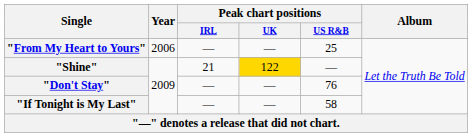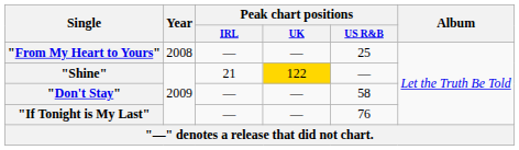"From My Heart to Yours" | Year: 2006 -> 2008
"Don't Stay" | Peak chart positions / US R&B: 76 -> 58
"If Tonight is My Last" | Peak chart positions / US R&B: 58 -> 76
